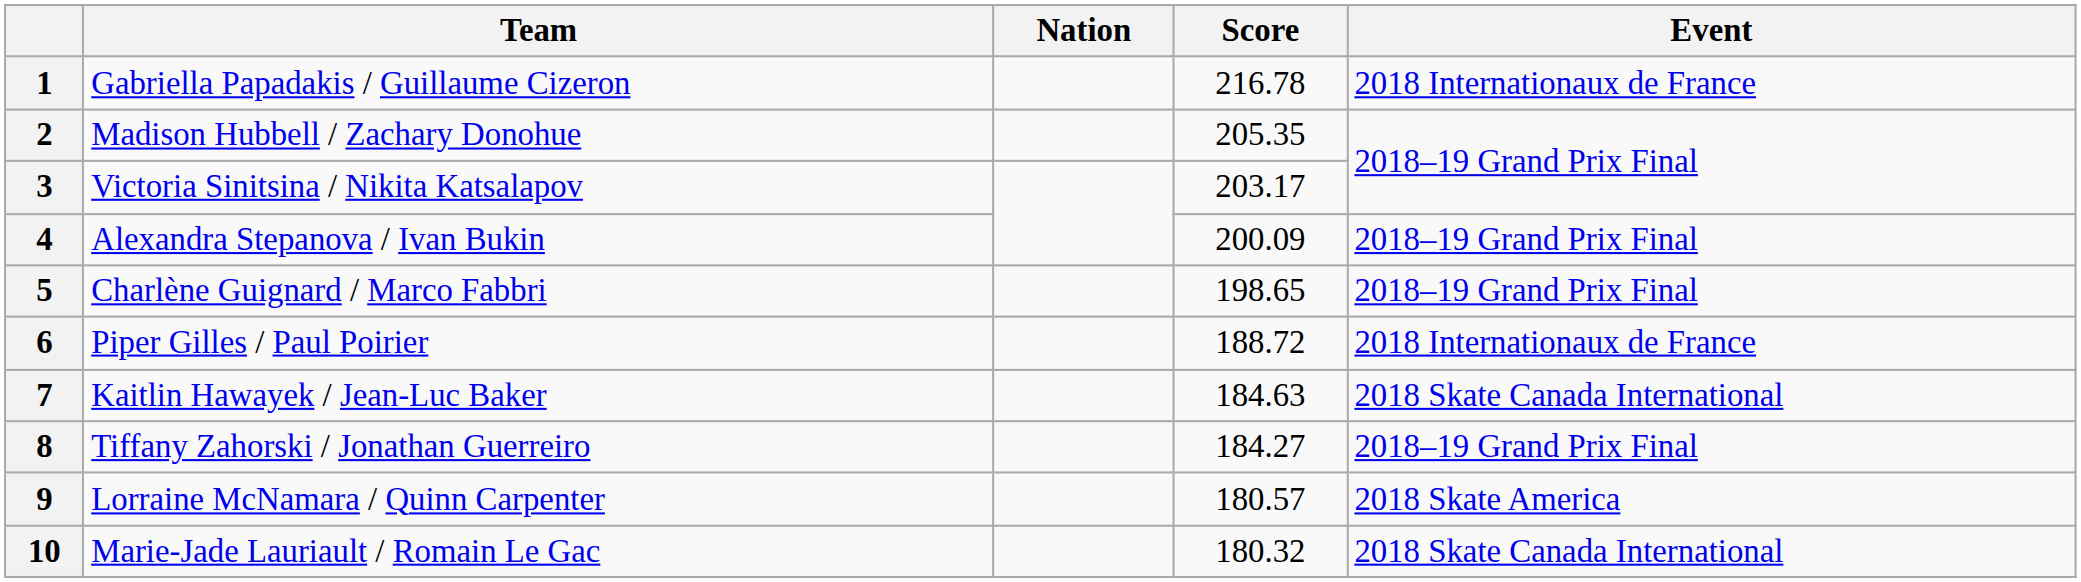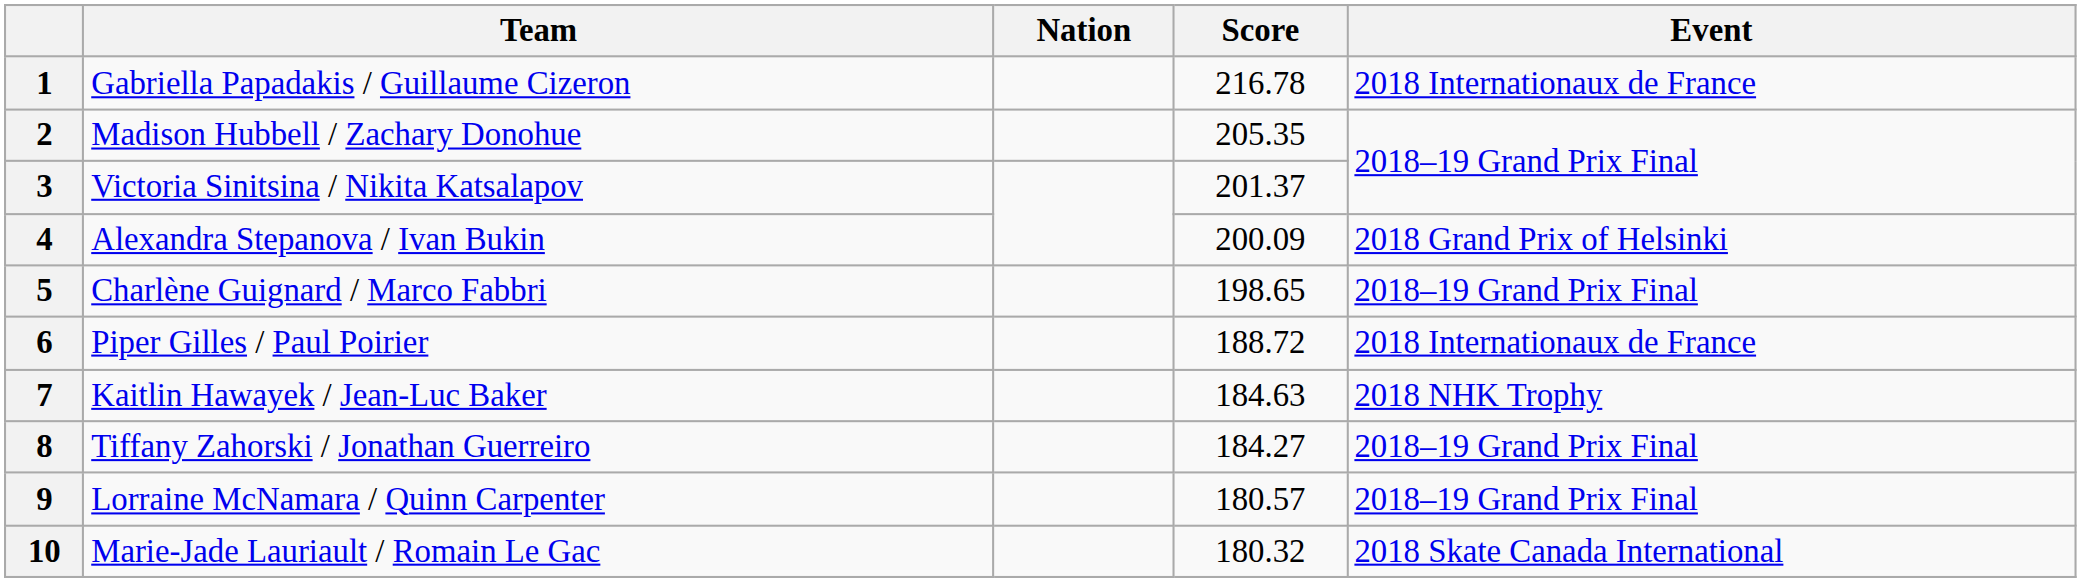3 | Score: 203.17 -> 201.37
4 | Event: 2018–19 Grand Prix Final -> 2018 Grand Prix of Helsinki
7 | Event: 2018 Skate Canada International -> 2018 NHK Trophy
9 | Event: 2018 Skate America -> 2018–19 Grand Prix Final
